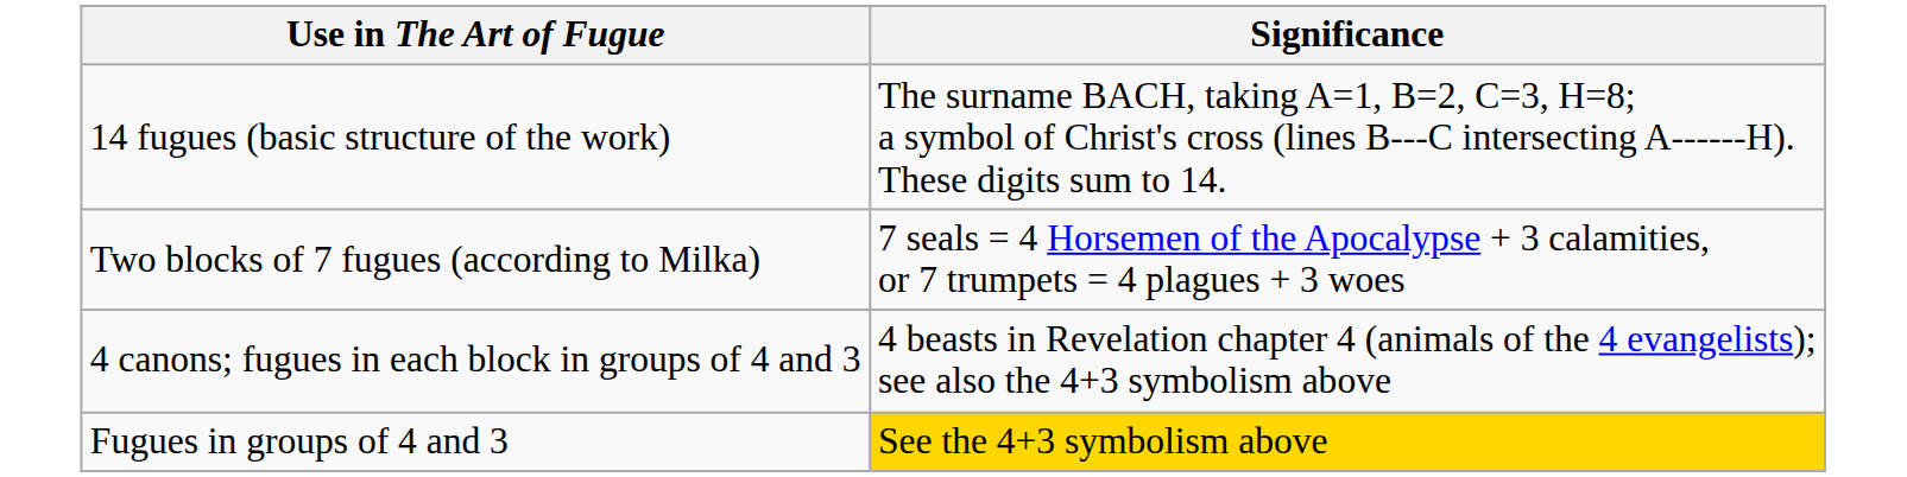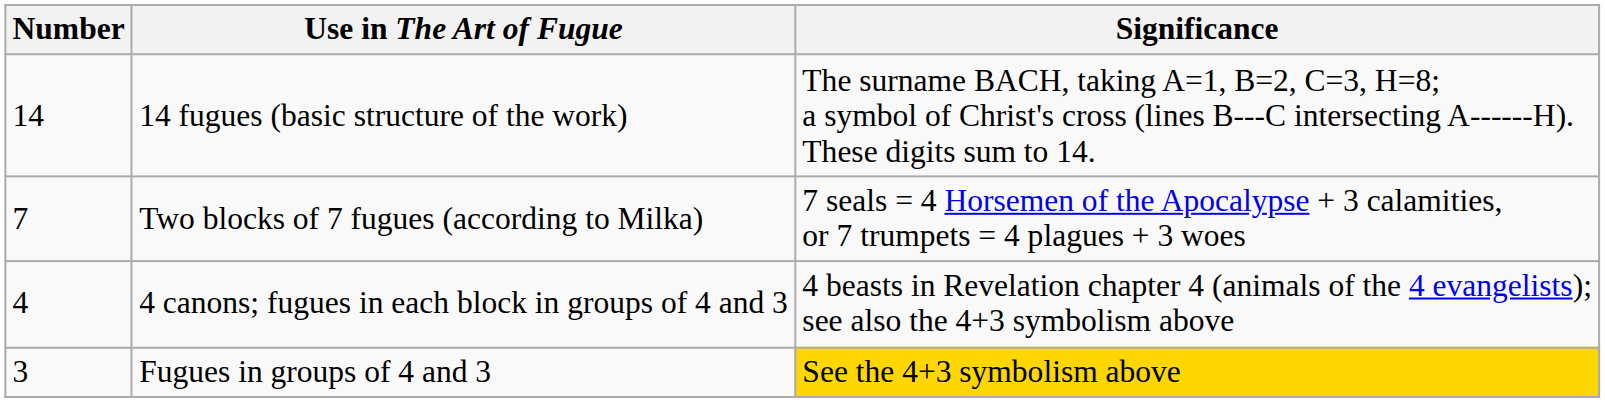+ column: Number | 14 | 7 | 4 | 3
